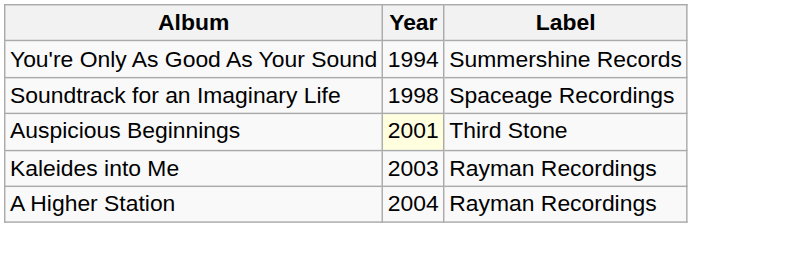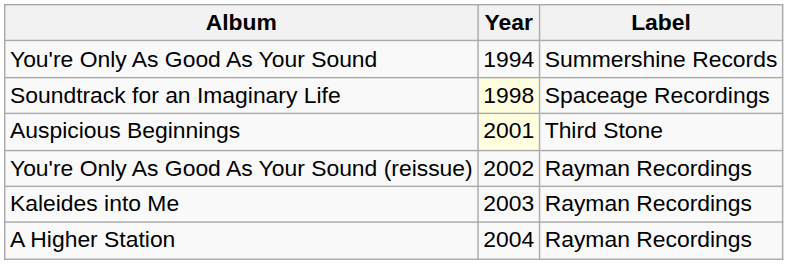Soundtrack for an Imaginary Life | Year: no background -> lightyellow background
+ row: You're Only As Good As Your Sound (reissue) | 2002 | Rayman Recordings
